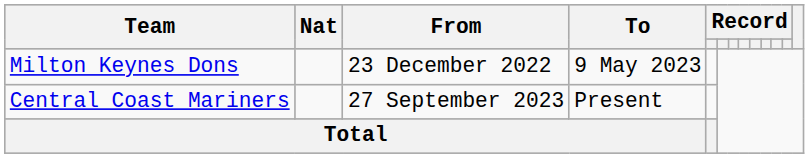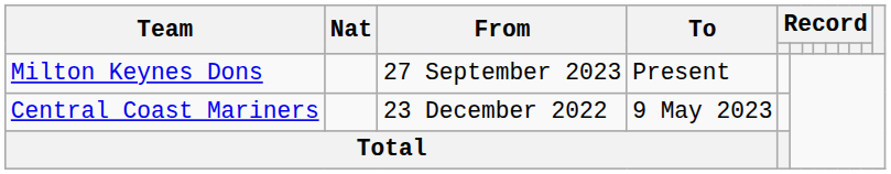Milton Keynes Dons | From: 23 December 2022 -> 27 September 2023
Milton Keynes Dons | To: 9 May 2023 -> Present
Central Coast Mariners | From: 27 September 2023 -> 23 December 2022
Central Coast Mariners | To: Present -> 9 May 2023
